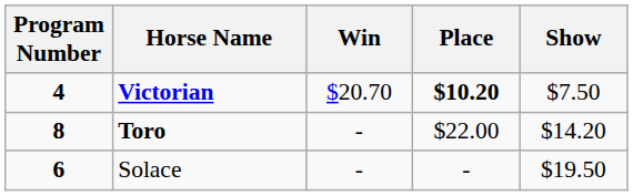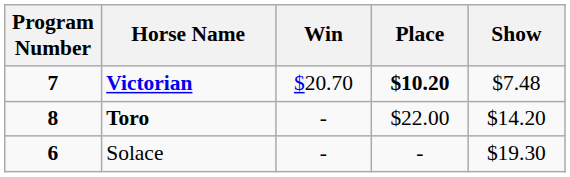Victorian | Program Number: 4 -> 7
Victorian | Show: $7.50 -> $7.48
Solace | Show: $19.50 -> $19.30
